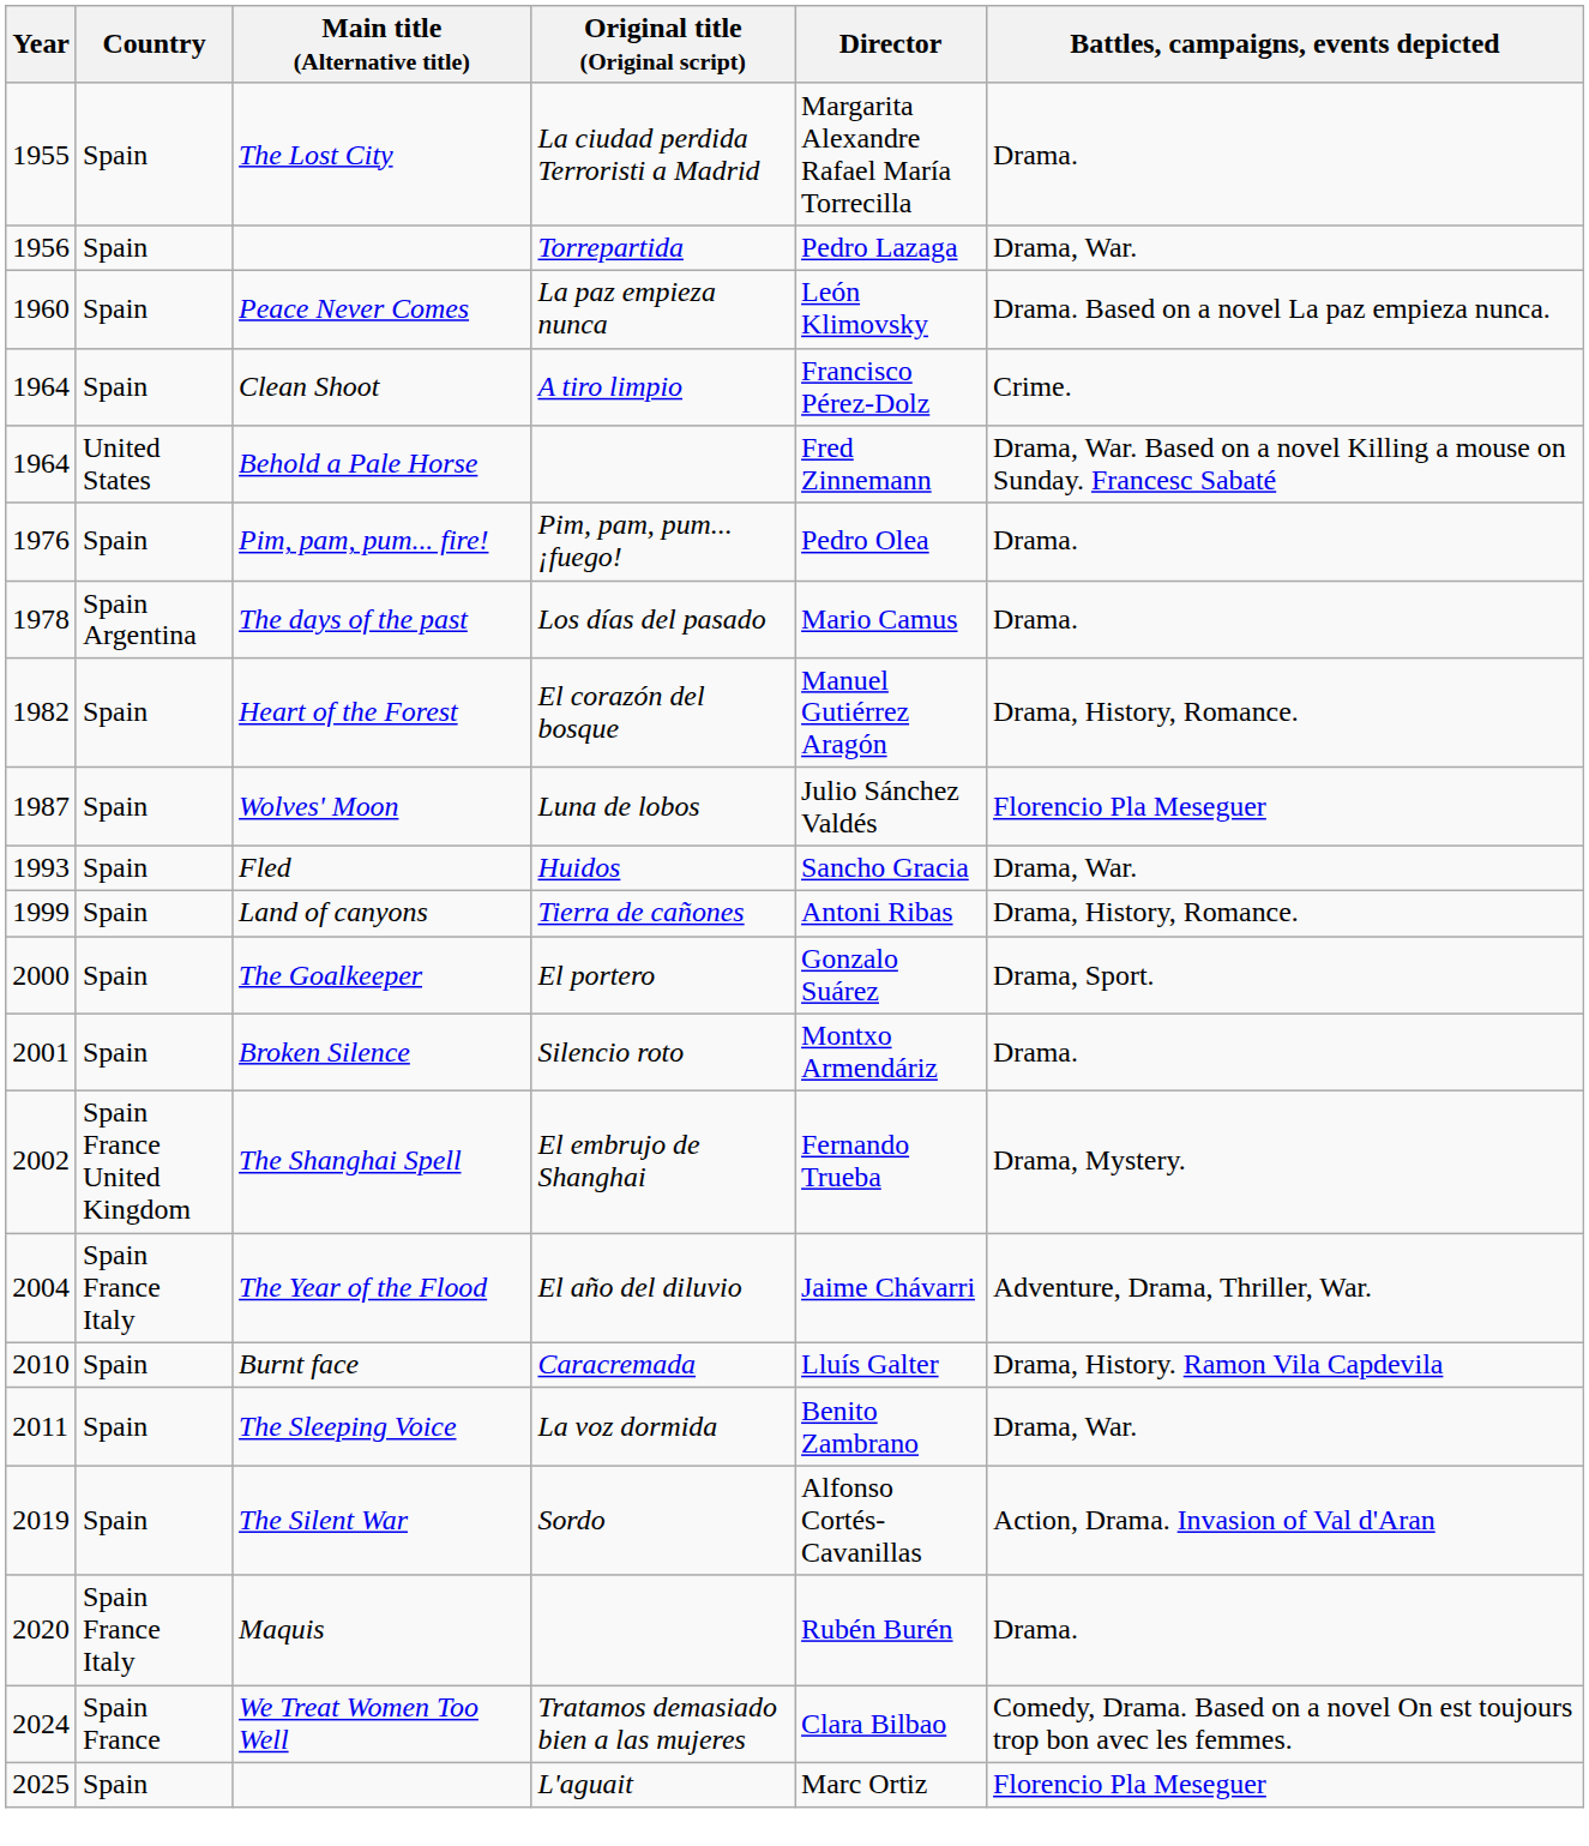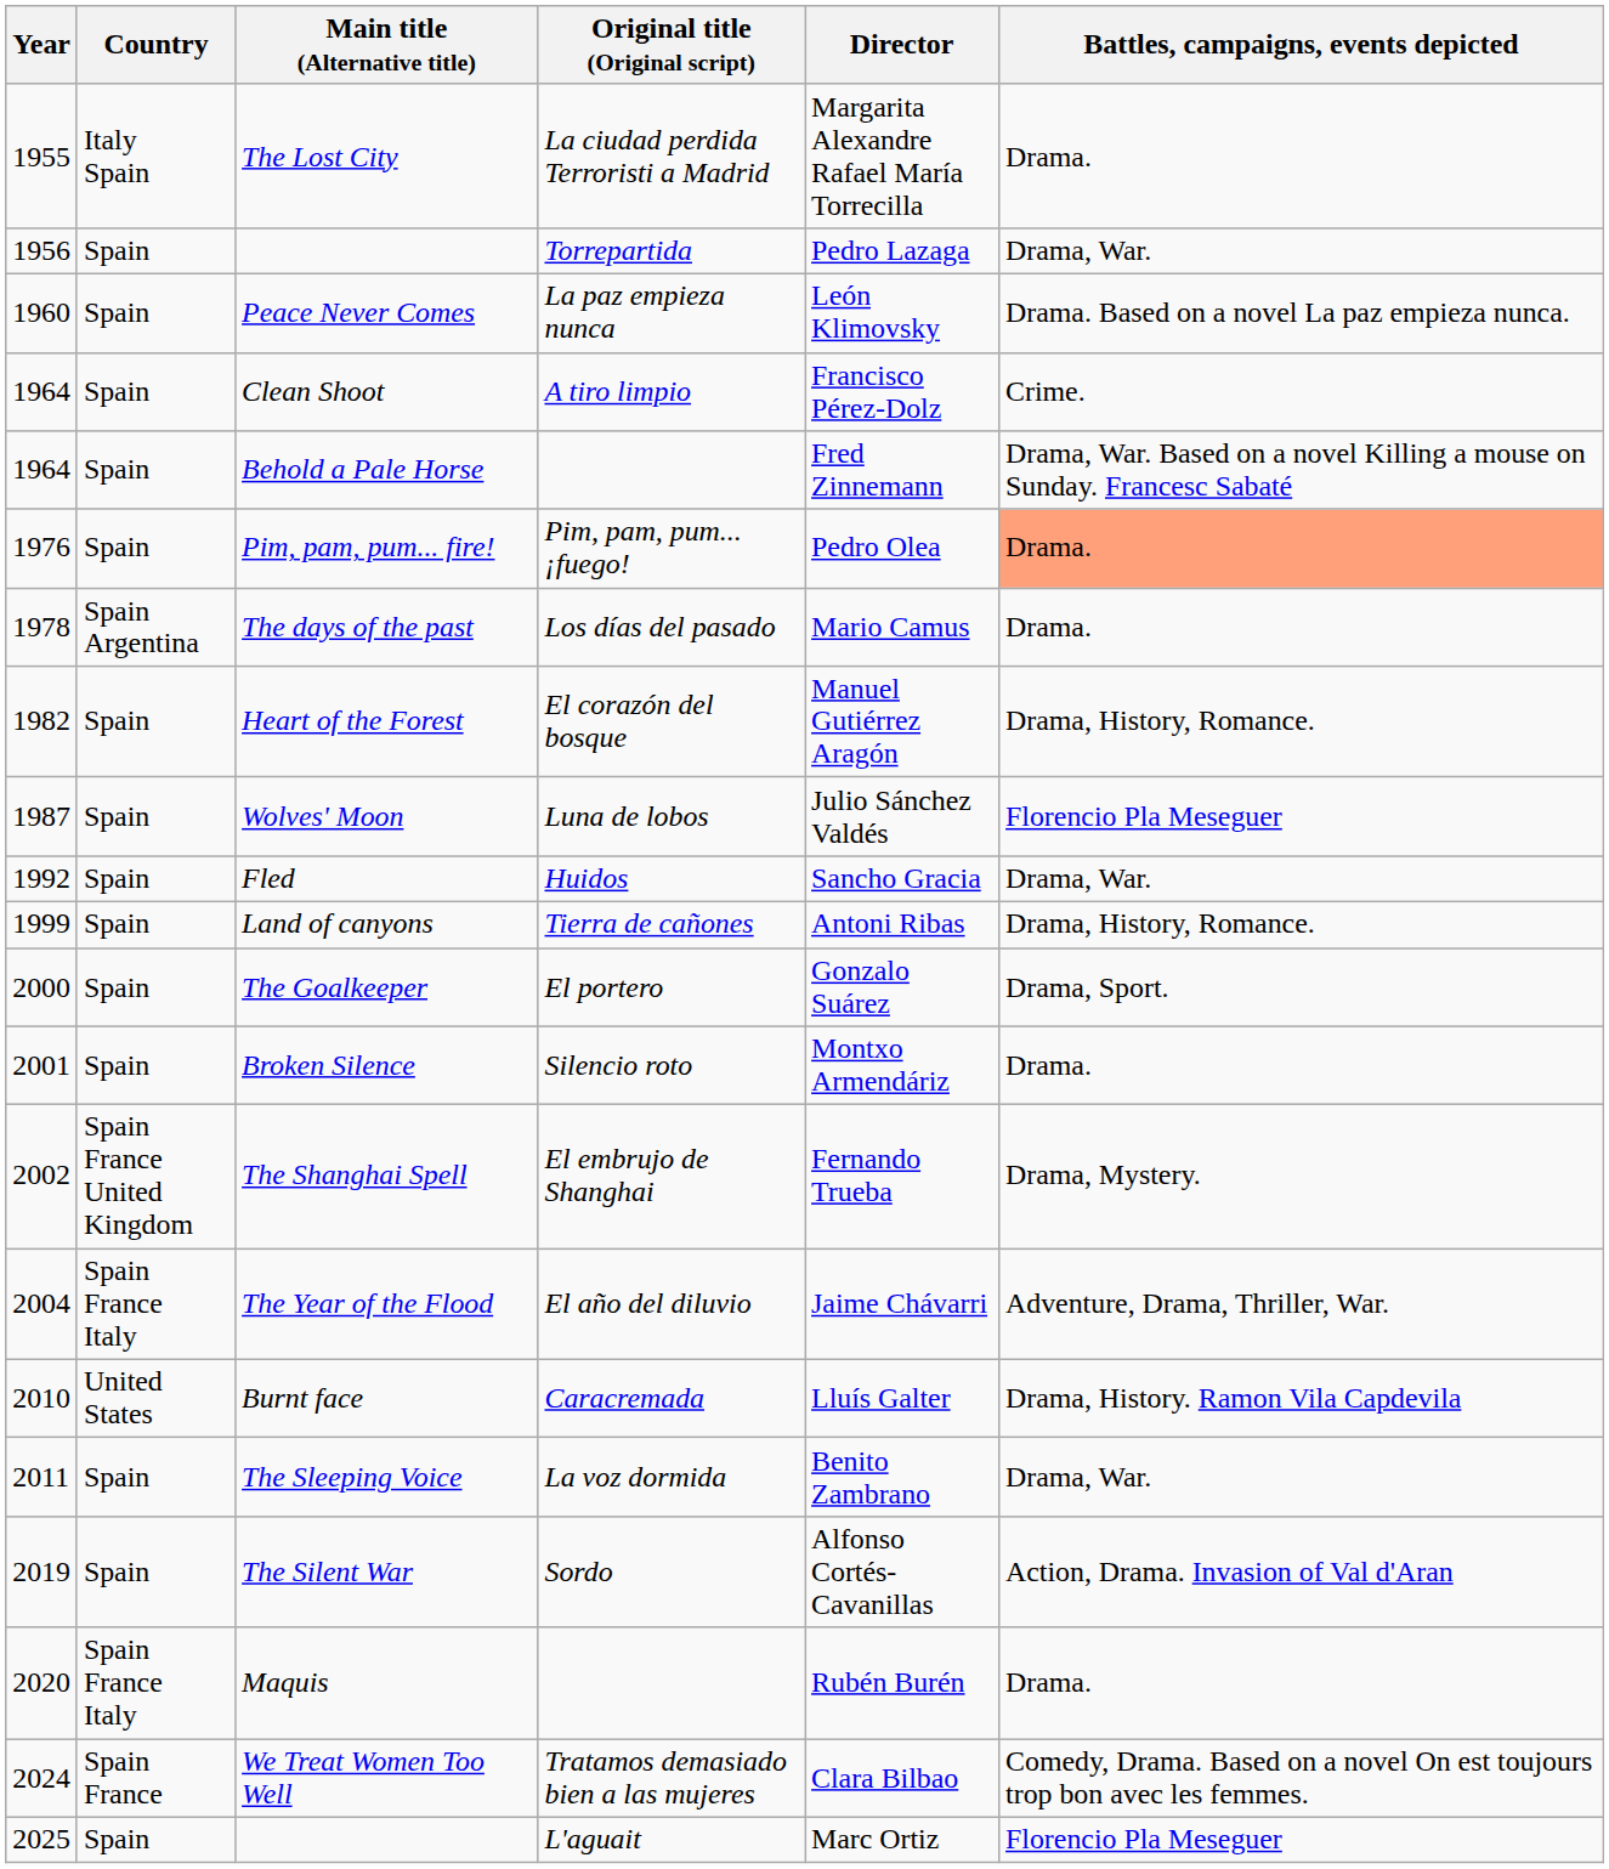The Lost City | Country: Spain -> Italy Spain
Behold a Pale Horse | Country: United States -> Spain
Pim, pam, pum... fire! | Battles, campaigns, events depicted: no background -> lightsalmon background
Fled | Year: 1993 -> 1992
Burnt face | Country: Spain -> United States
